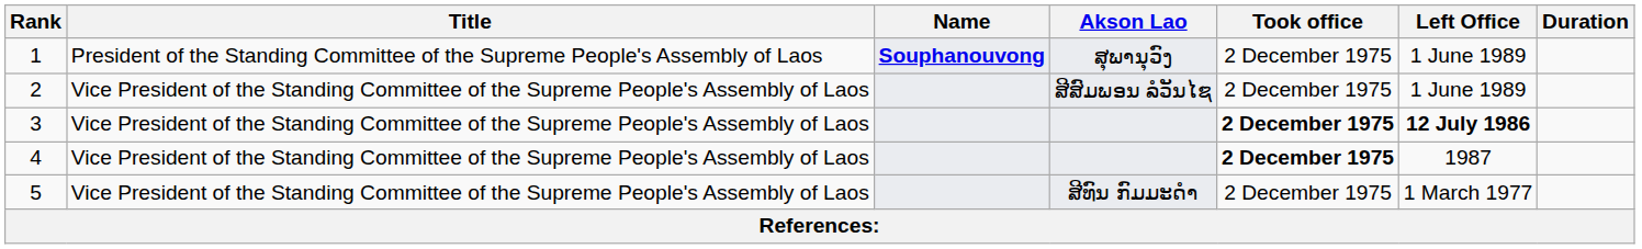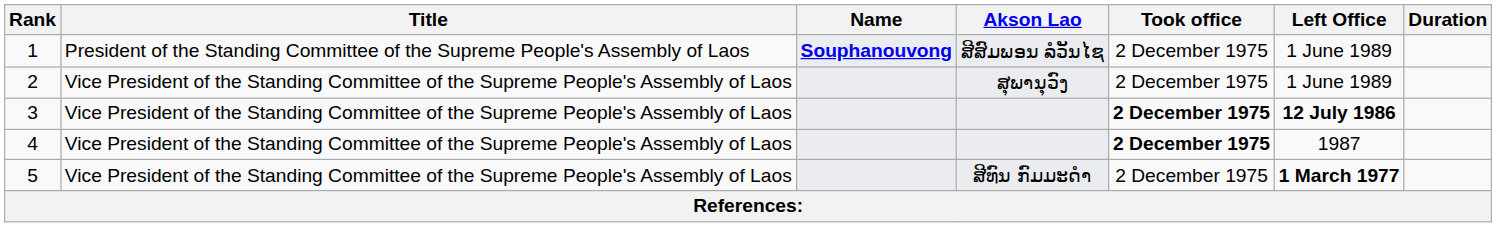1 | Akson Lao: ສຸພານຸວົງ -> ສີສົມພອນ ລໍວັນໄຊ
2 | Akson Lao: ສີສົມພອນ ລໍວັນໄຊ -> ສຸພານຸວົງ
5 | Left Office: normal -> bold
